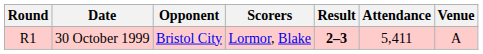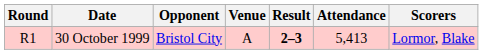columns swapped: Venue <-> Scorers
30 October 1999 | Attendance: 5,411 -> 5,413
